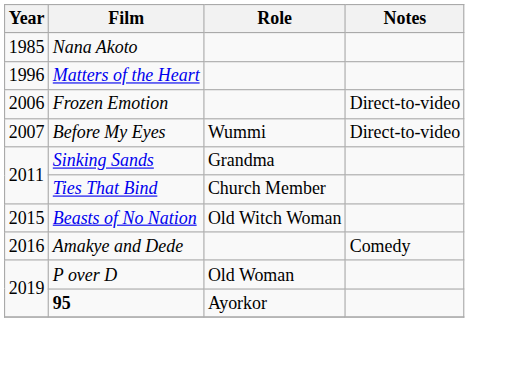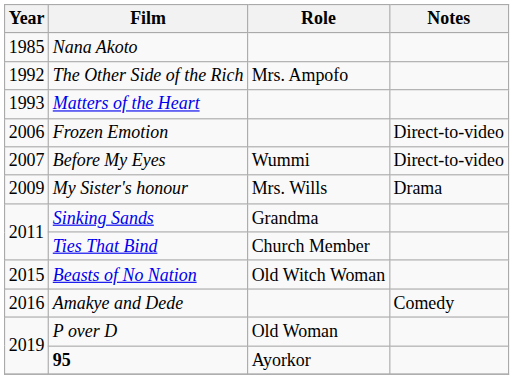+ row: 1992 | The Other Side of the Rich | Mrs. Ampofo
Matters of the Heart | Year: 1996 -> 1993
+ row: 2009 | My Sister's honour | Mrs. Wills | Drama
